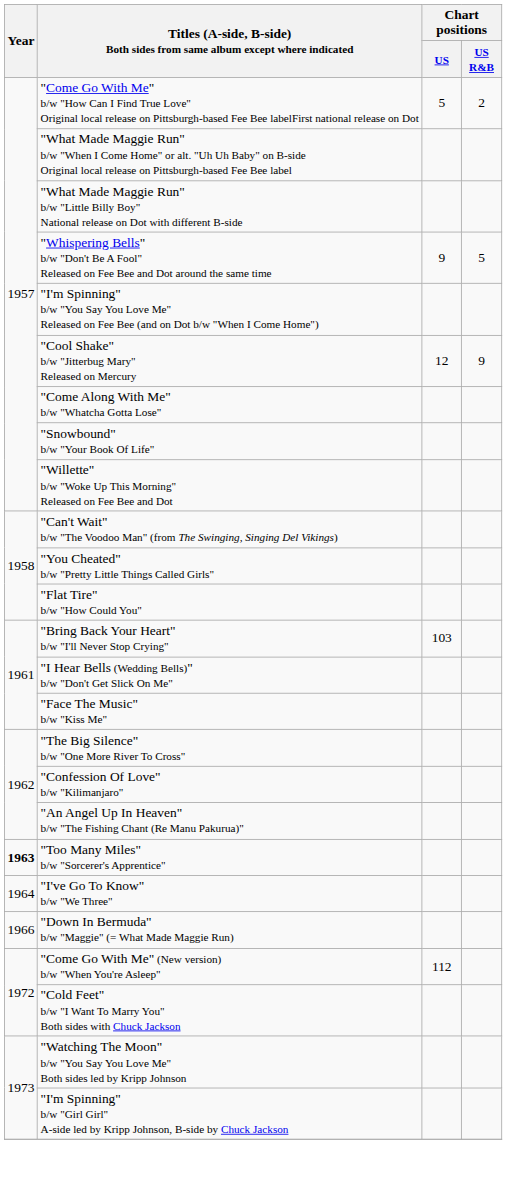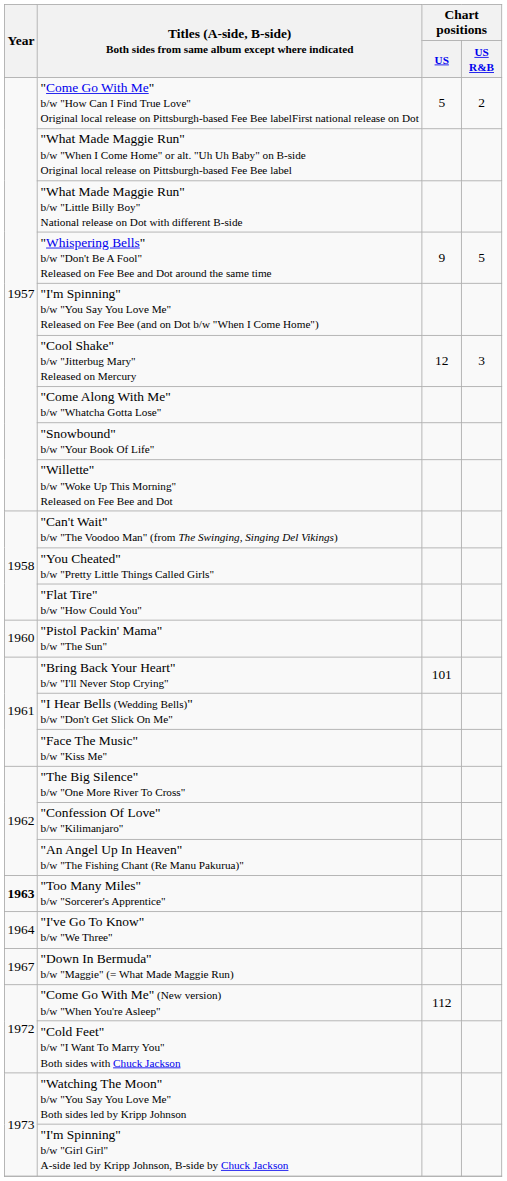"Cool Shake" b/w "Jitterbug Mary" Released on Mercury | Chart positions / US R&B: 9 -> 3
+ row: 1960 | "Pistol Packin' Mama" b/w "The Sun"
"Bring Back Your Heart" b/w "I'll Never Stop Crying" | Chart positions / US: 103 -> 101
"Down In Bermuda" b/w "Maggie" (= What Made Maggie Run) | Year: 1966 -> 1967
